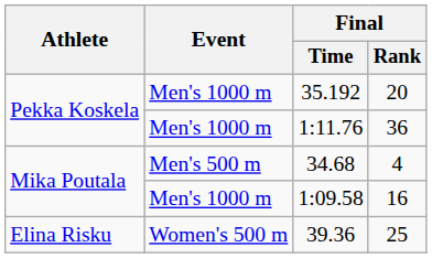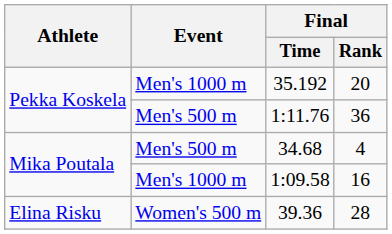1:11.76 | Event: Men's 1000 m -> Men's 500 m
39.36 | Final / Rank: 25 -> 28
